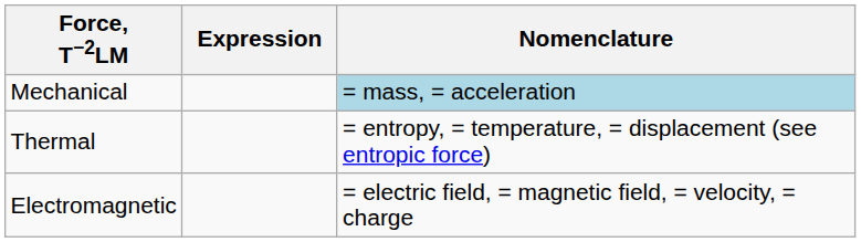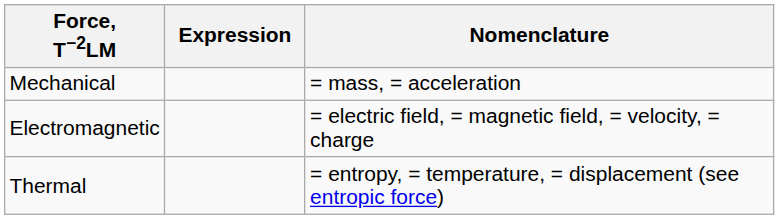Mechanical | Nomenclature: lightblue background -> no background
rows swapped: Thermal <-> Electromagnetic
